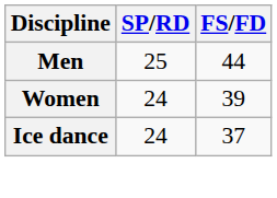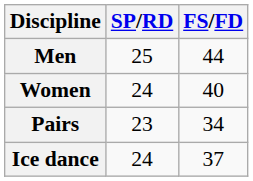Women | FS/FD: 39 -> 40
+ row: Pairs | 23 | 34
